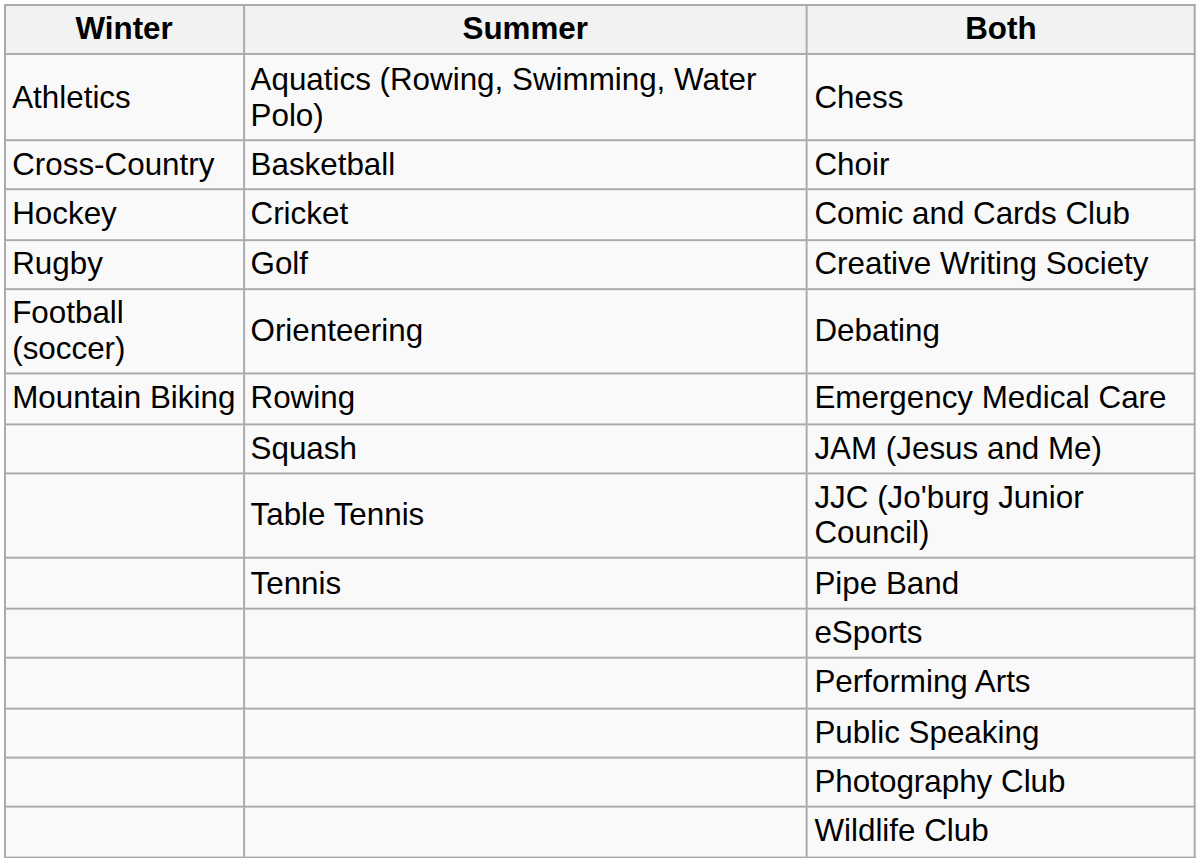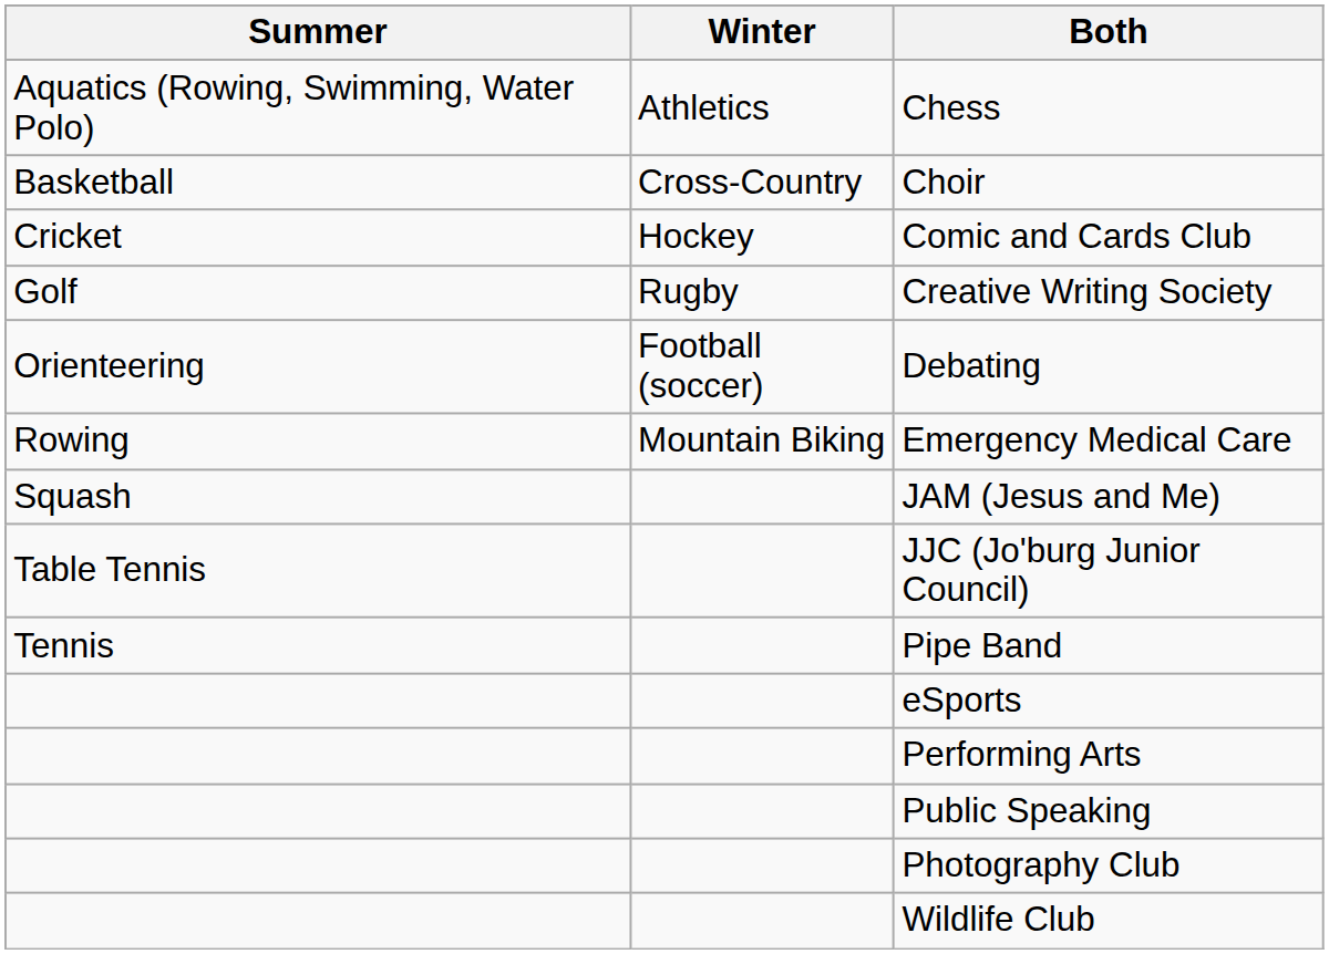columns swapped: Summer <-> Winter
